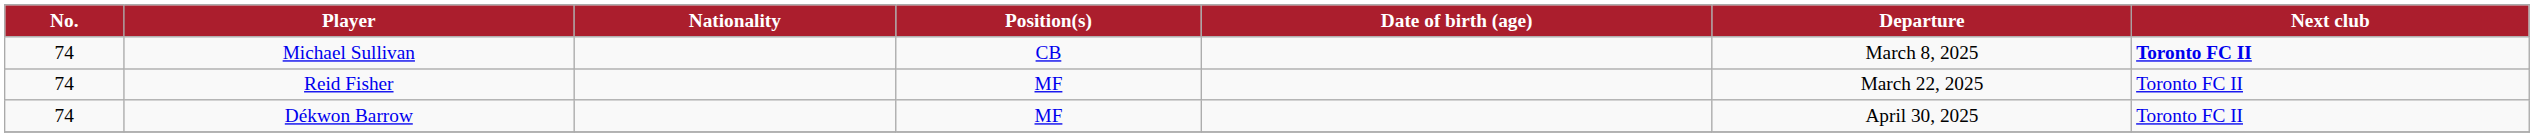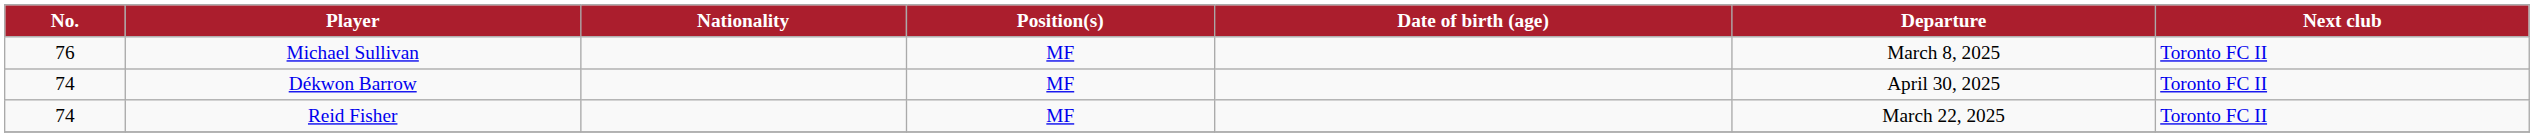Michael Sullivan | No.: 74 -> 76
Michael Sullivan | Position(s): CB -> MF
Michael Sullivan | Next club: bold -> normal
rows swapped: Reid Fisher <-> Dékwon Barrow
